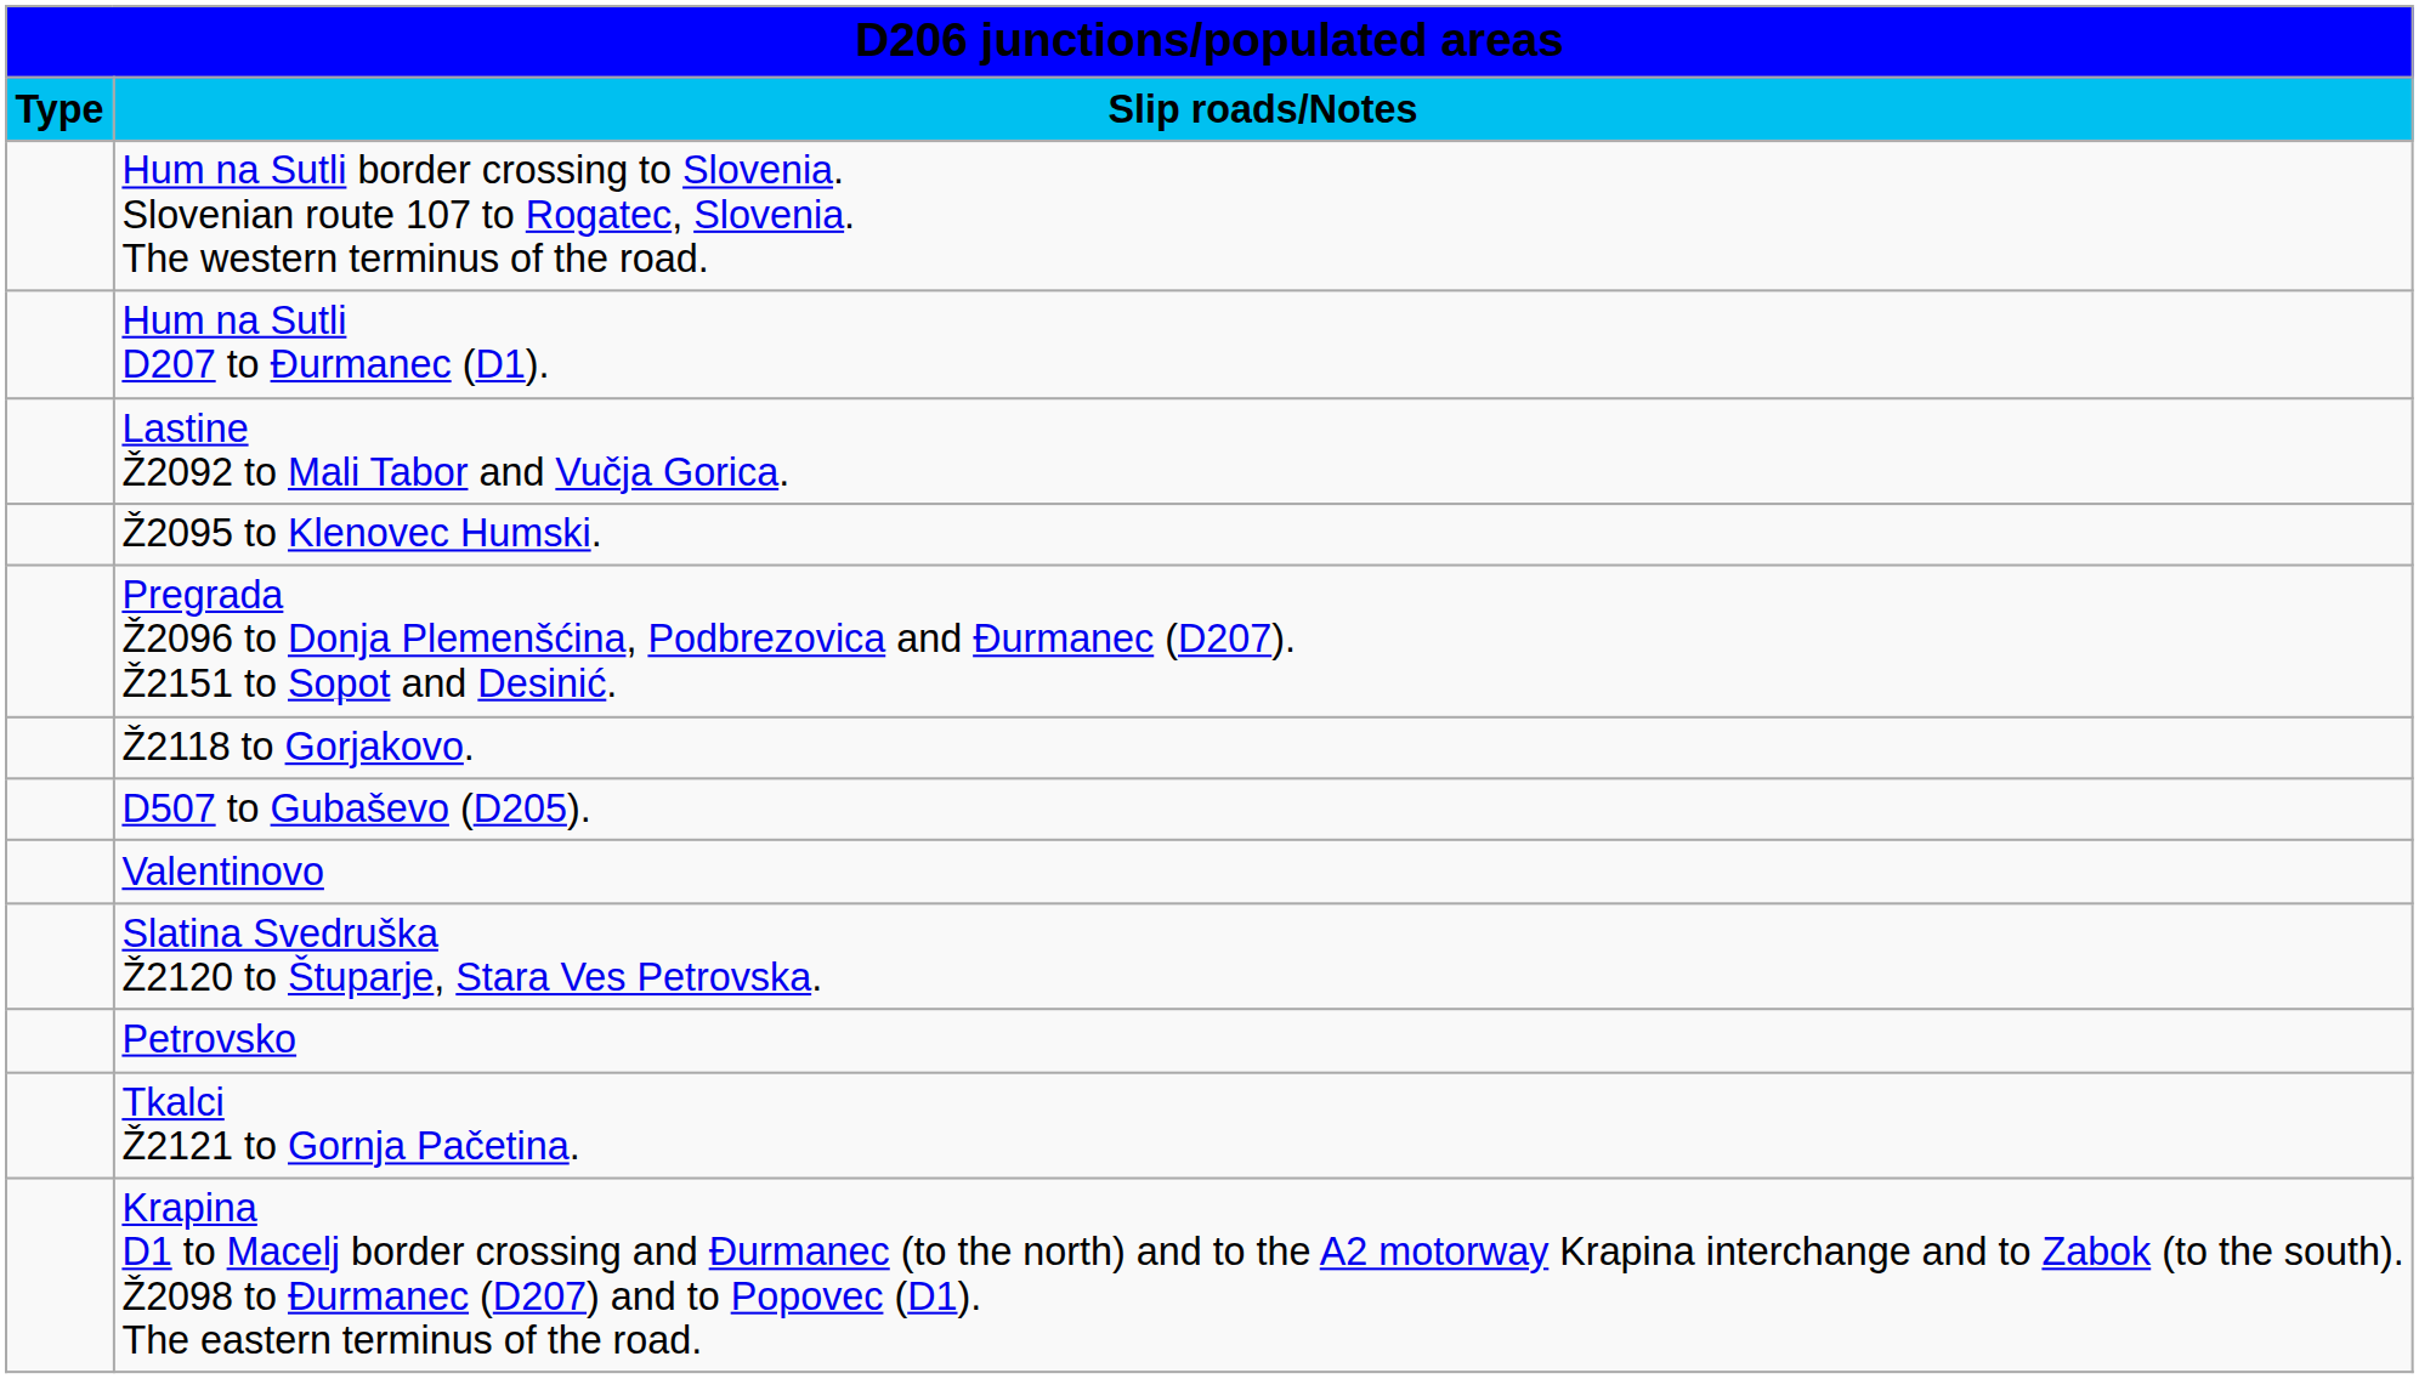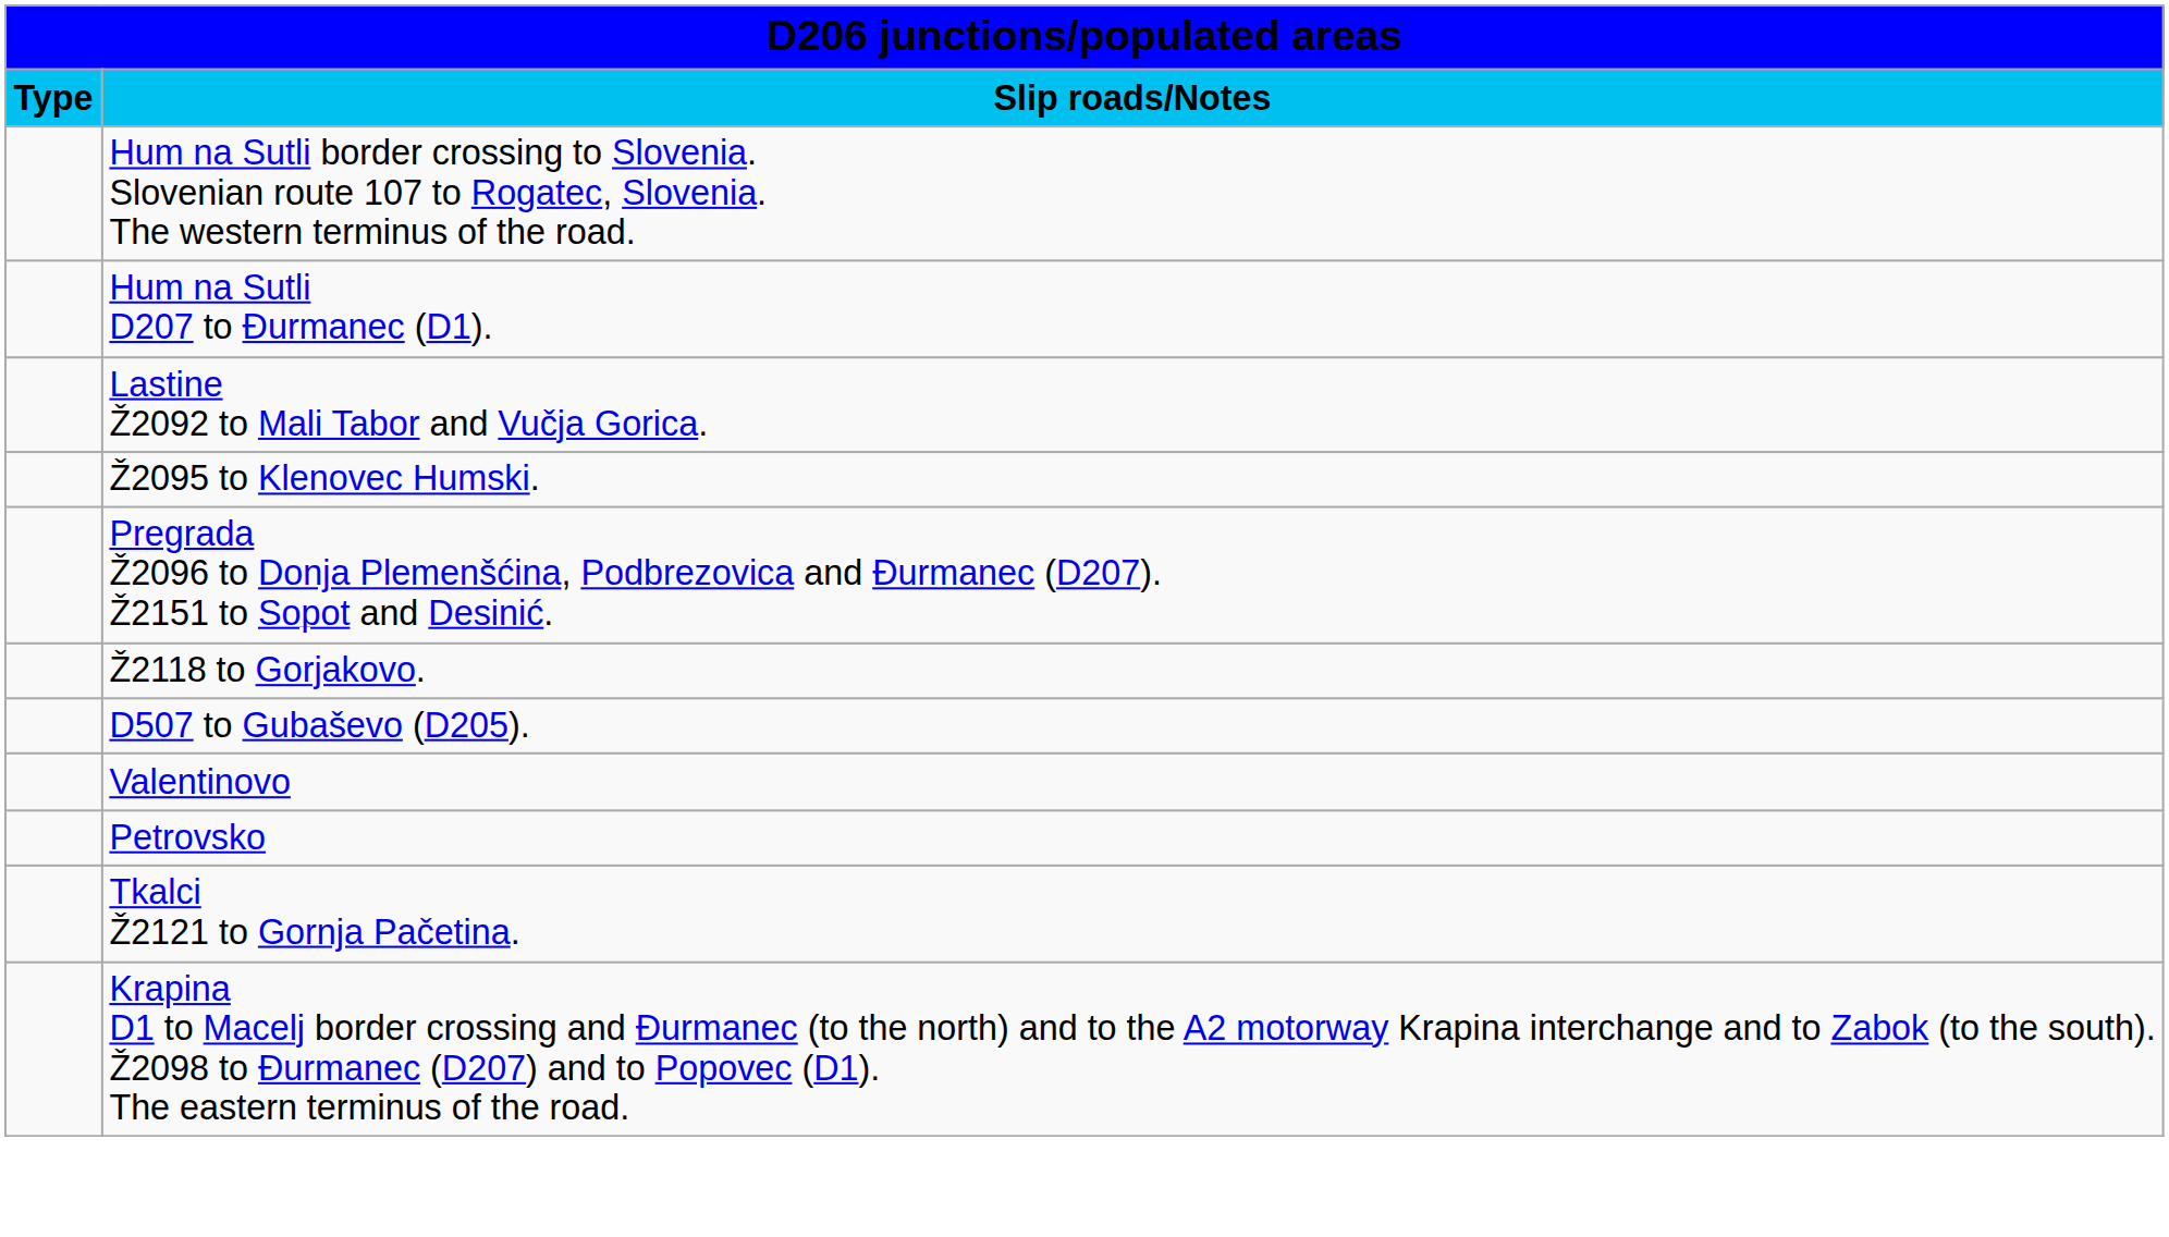- row: Slatina Svedruška Ž2120 to Štuparje, Stara Ves Petrovska.
